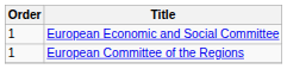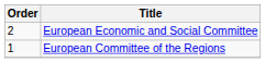European Economic and Social Committee | Order: 1 -> 2
